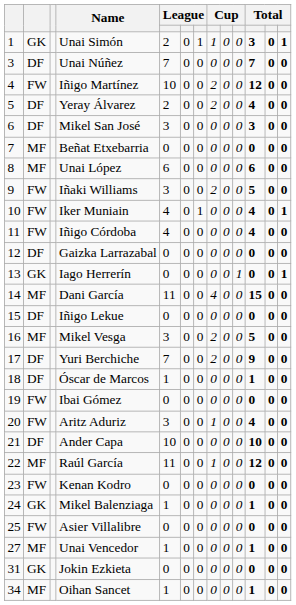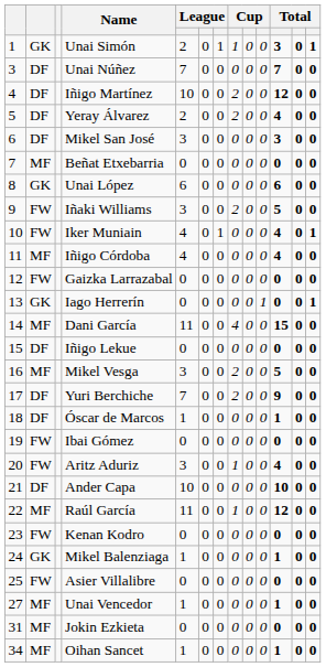Iñigo Martínez | column 2: FW -> DF
Unai López | column 2: MF -> GK
Iñigo Córdoba | column 2: FW -> MF
Gaizka Larrazabal | column 2: DF -> FW
Jokin Ezkieta | column 2: GK -> MF
